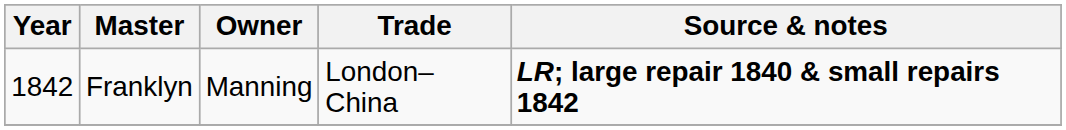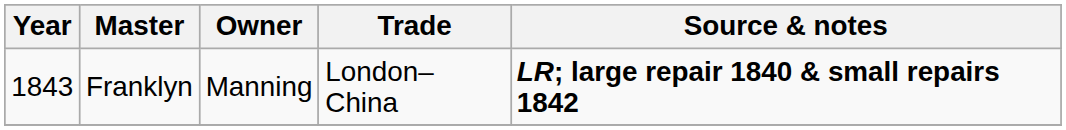Franklyn | Year: 1842 -> 1843
